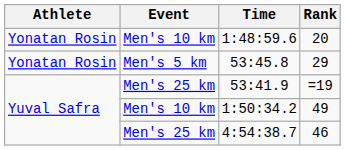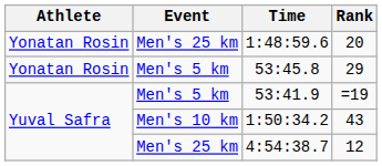1:48:59.6 | Event: Men's 10 km -> Men's 25 km
53:41.9 | Event: Men's 25 km -> Men's 5 km
1:50:34.2 | Rank: 49 -> 43
4:54:38.7 | Rank: 46 -> 12
